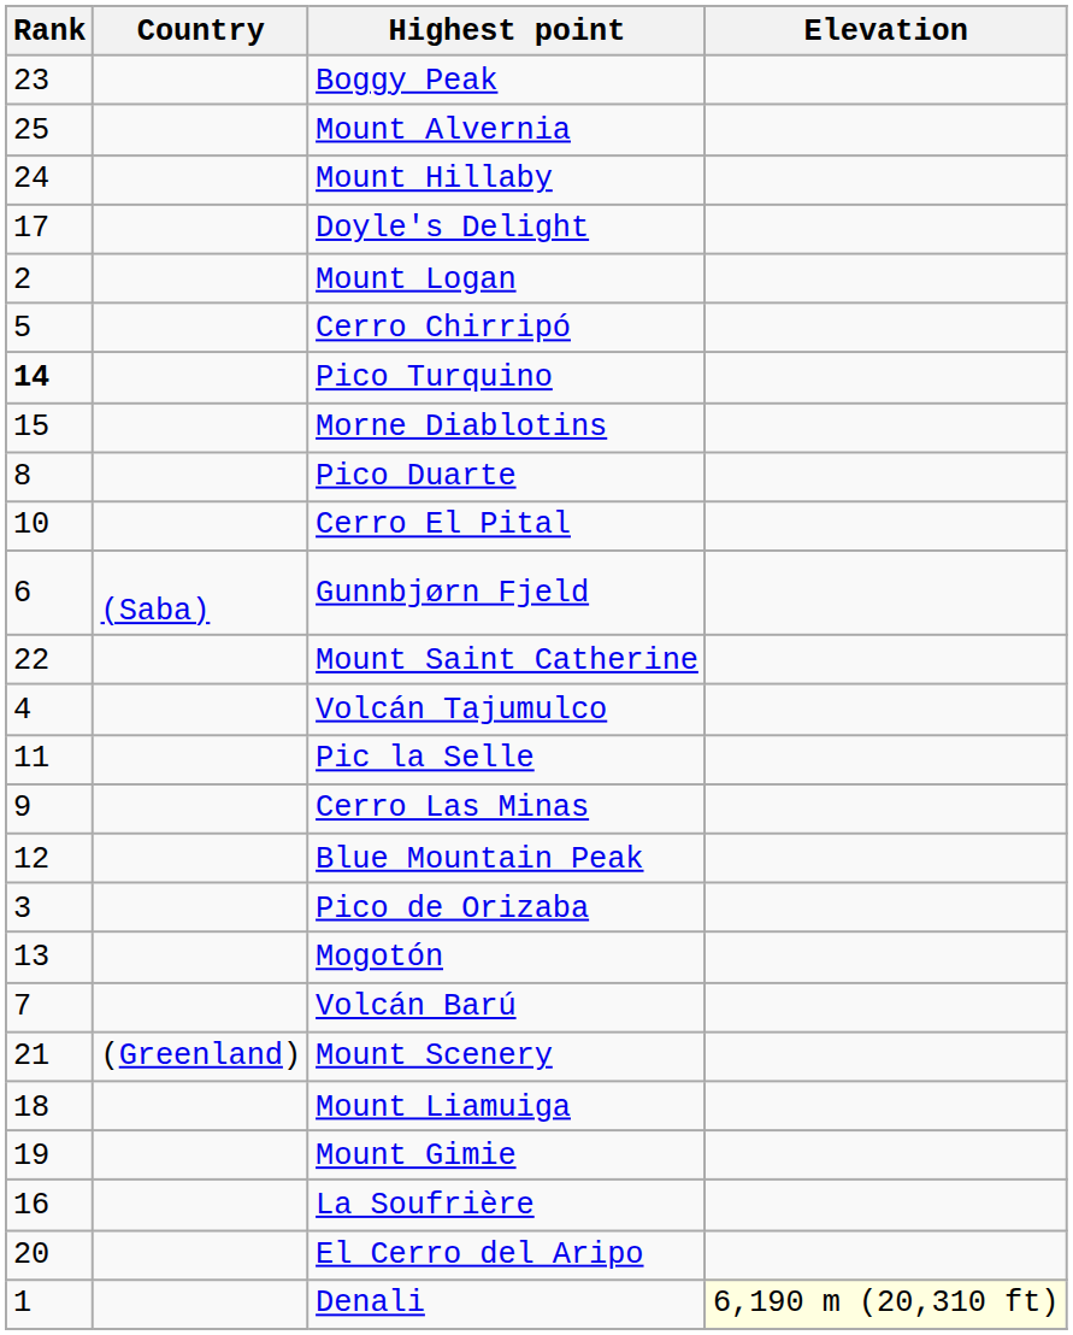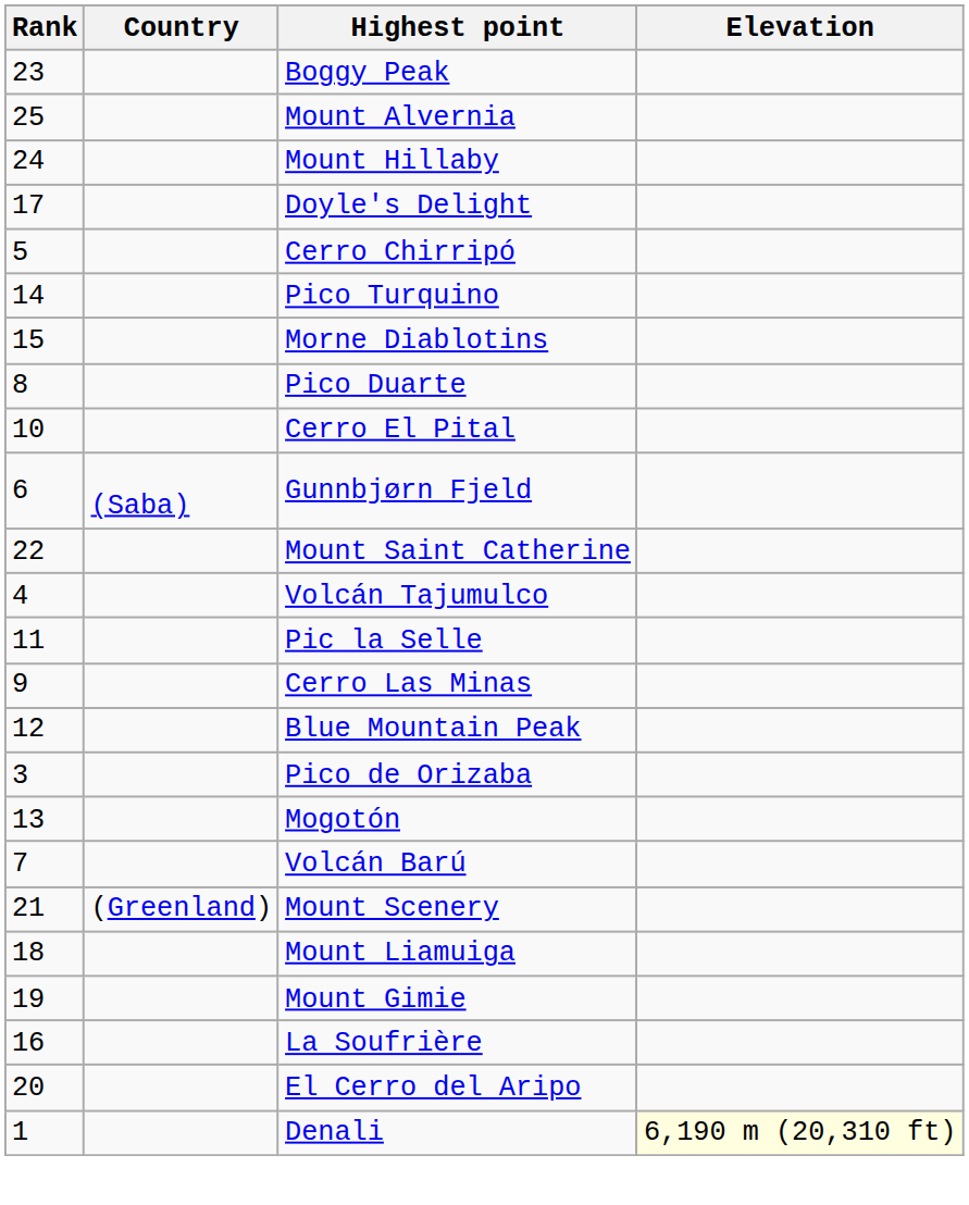- row: 2 | Mount Logan
Pico Turquino | Rank: bold -> normal
